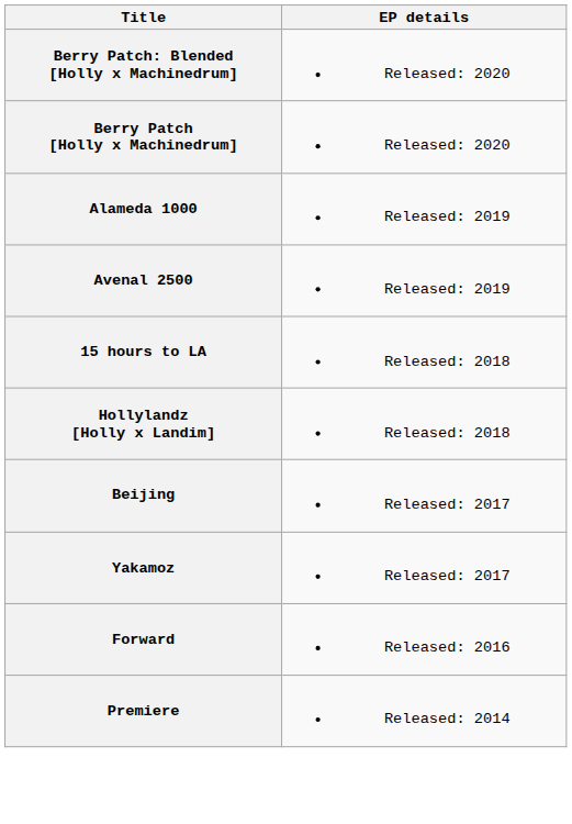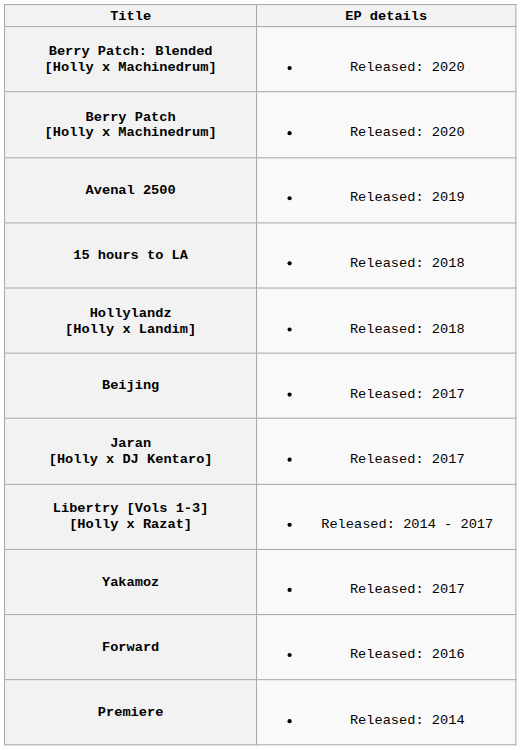- row: Alameda 1000 | Released: 2019
+ row: Jaran [Holly x DJ Kentaro] | Released: 2017
+ row: Libertry [Vols 1-3] [Holly x Razat] | Released: 2014 - 2017
